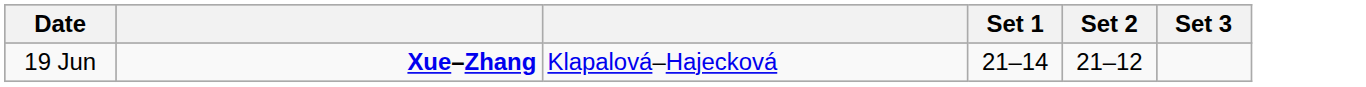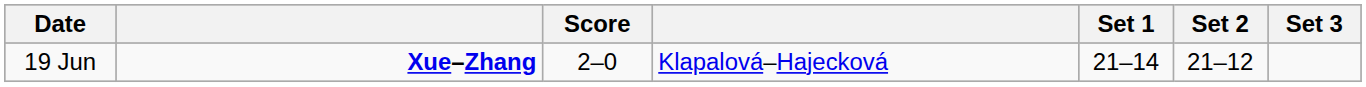+ column: Score | 2–0
